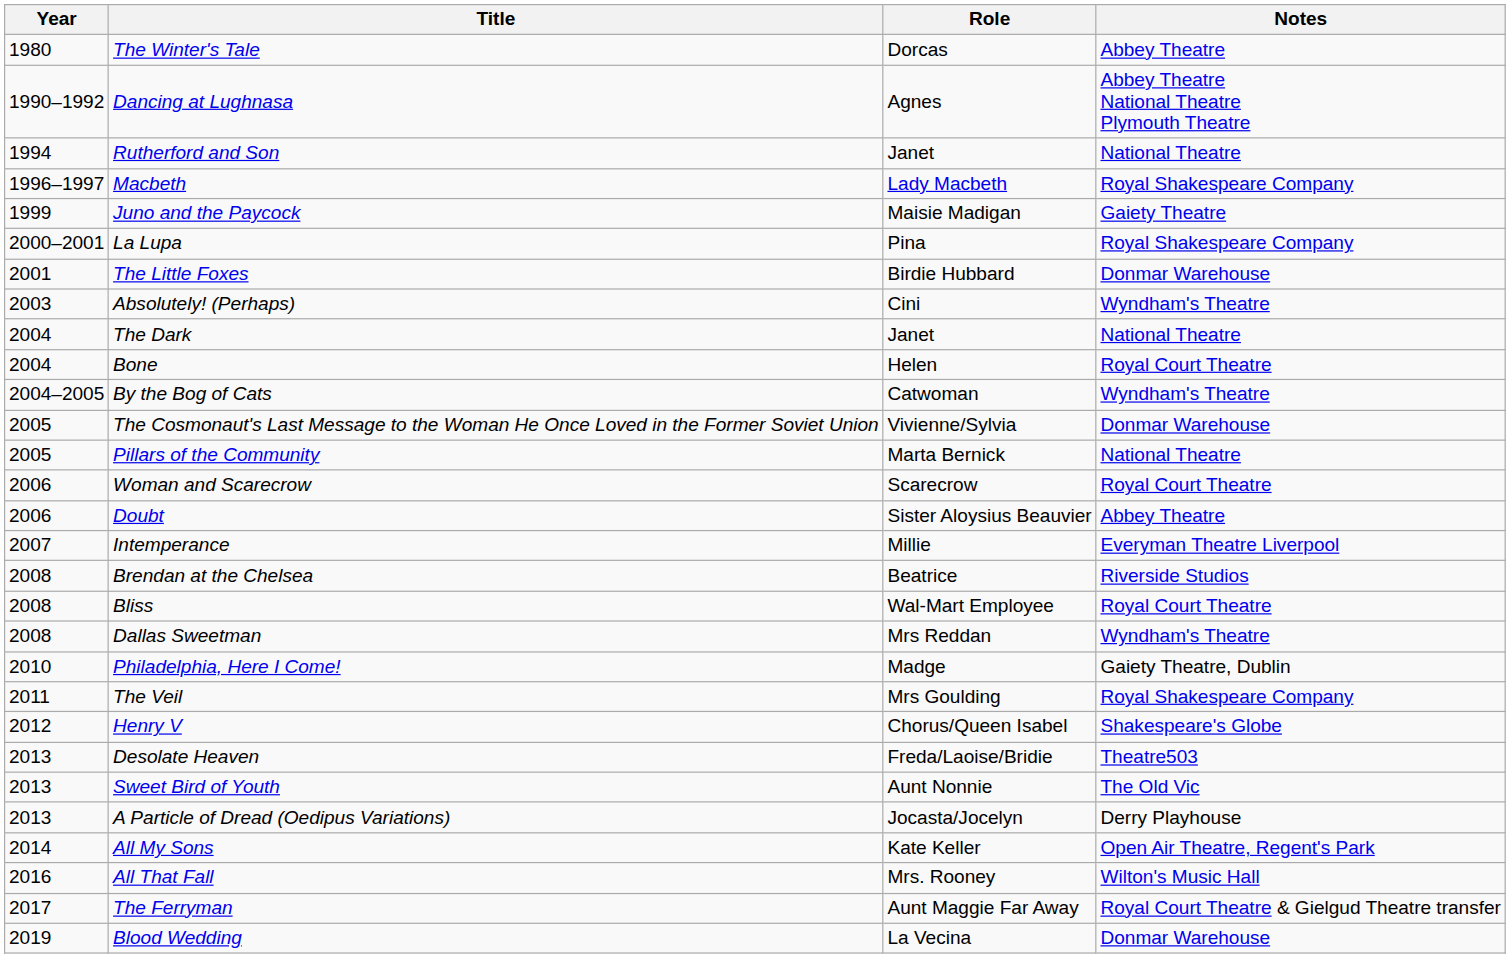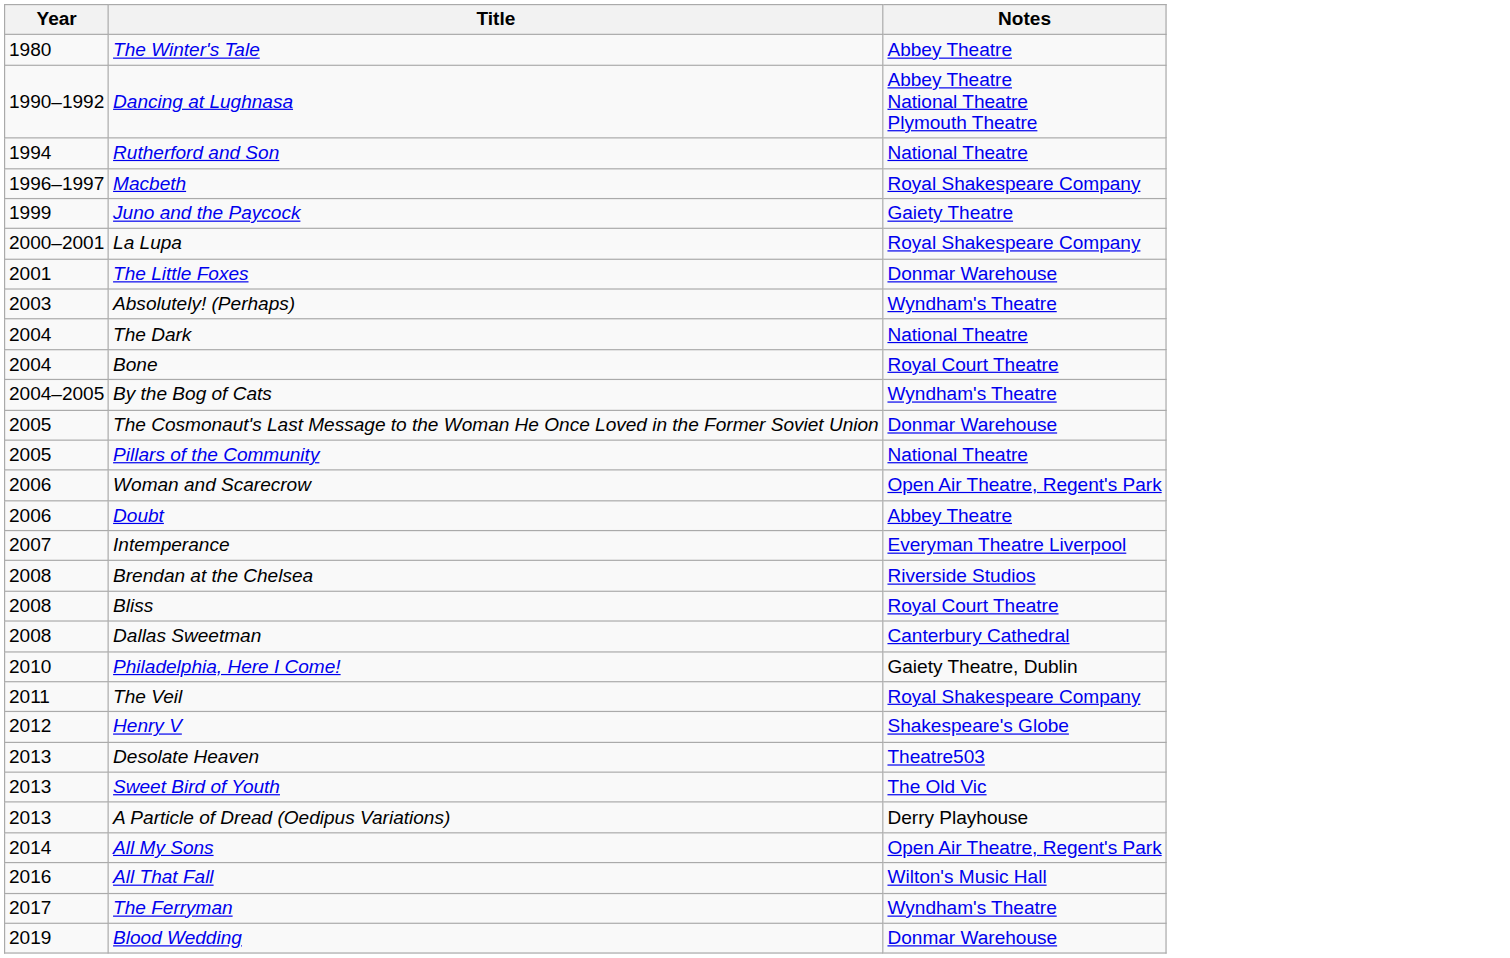- column: Role | Dorcas | Agnes | Janet | Lady Macbeth | Maisie Madigan | Pina | Birdie Hubbard | Cini | Janet | Helen | Catwoman | Vivienne/Sylvia | Marta Bernick | Scarecrow | Sister Aloysius Beauvier | Millie | Beatrice | Wal-Mart Employee | Mrs Reddan | Madge | Mrs Goulding | Chorus/Queen Isabel | Freda/Laoise/Bridie | Aunt Nonnie | Jocasta/Jocelyn | Kate Keller | Mrs. Rooney | Aunt Maggie Far Away | La Vecina
Woman and Scarecrow | Notes: Royal Court Theatre -> Open Air Theatre, Regent's Park
Dallas Sweetman | Notes: Wyndham's Theatre -> Canterbury Cathedral
The Ferryman | Notes: Royal Court Theatre & Gielgud Theatre transfer -> Wyndham's Theatre
